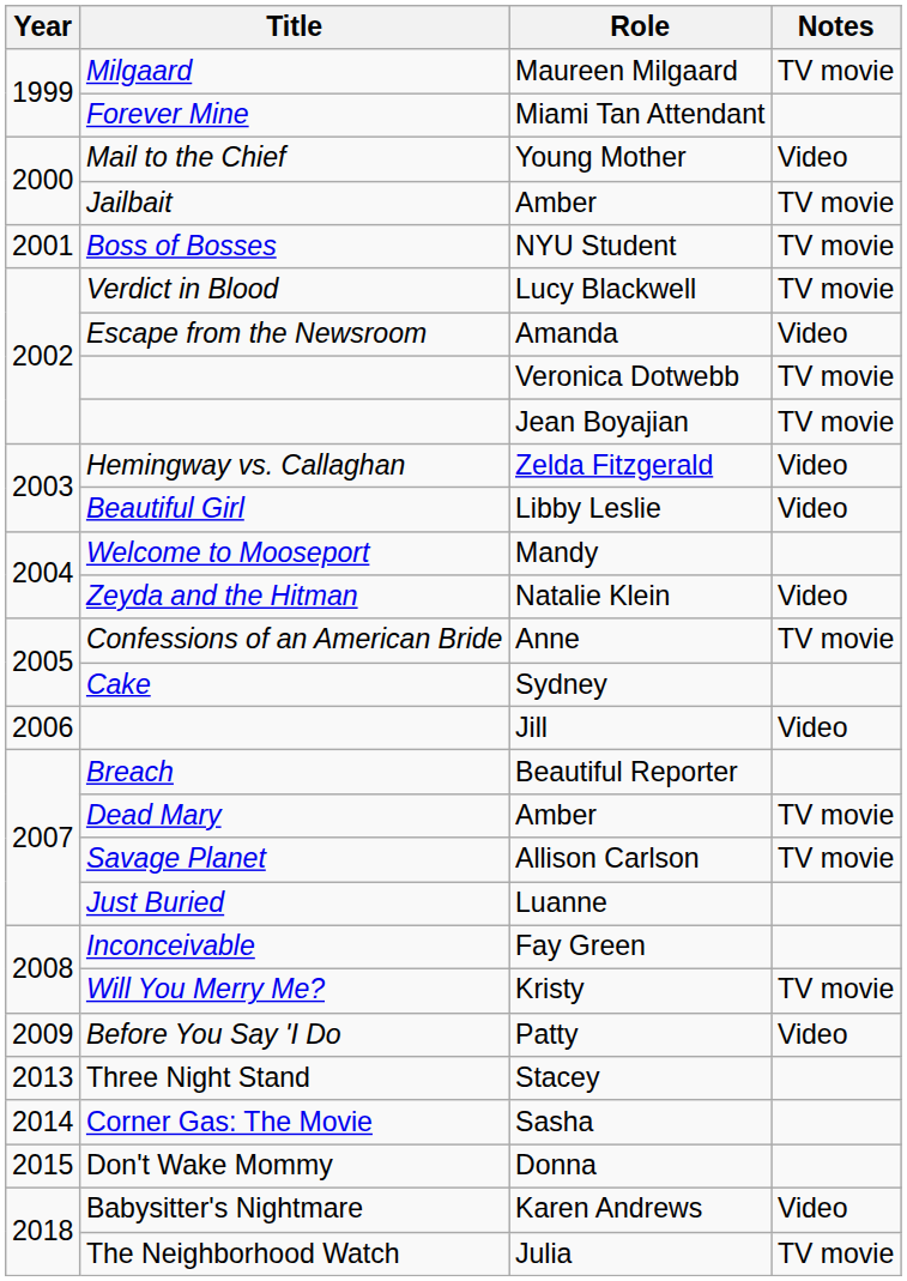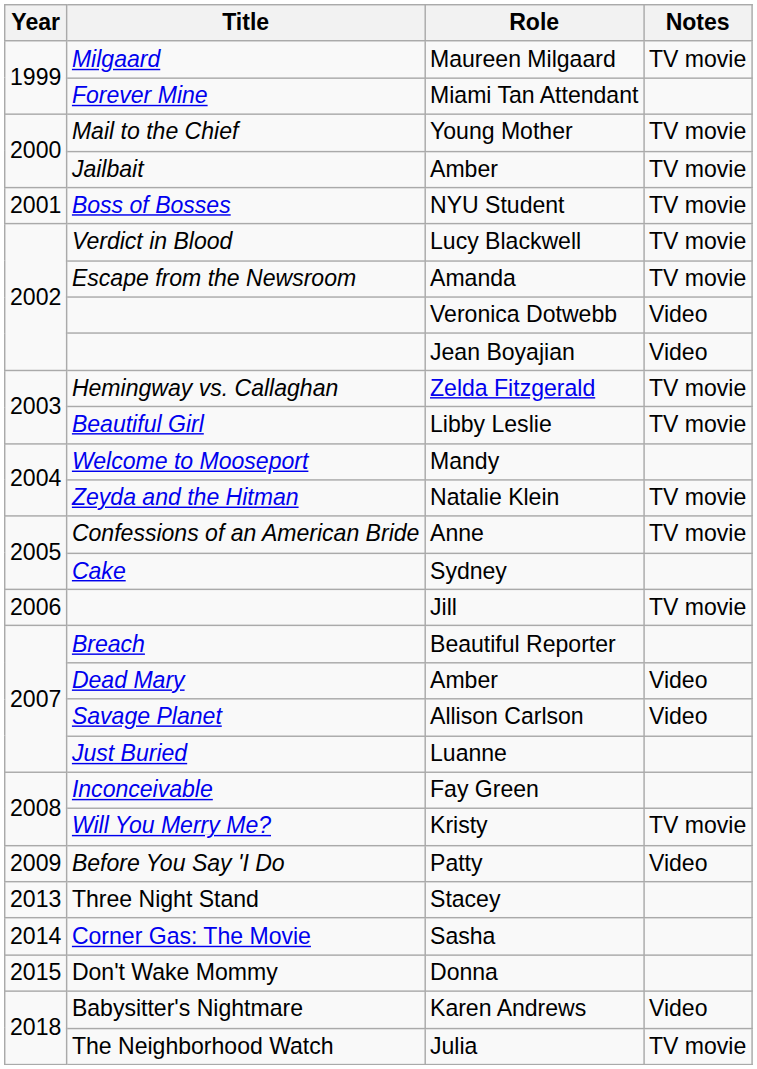Young Mother | Notes: Video -> TV movie
Amanda | Notes: Video -> TV movie
Veronica Dotwebb | Notes: TV movie -> Video
Jean Boyajian | Notes: TV movie -> Video
Zelda Fitzgerald | Notes: Video -> TV movie
Libby Leslie | Notes: Video -> TV movie
Natalie Klein | Notes: Video -> TV movie
Jill | Notes: Video -> TV movie
Dead Mary / Amber | Notes: TV movie -> Video
Allison Carlson | Notes: TV movie -> Video
